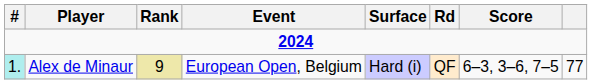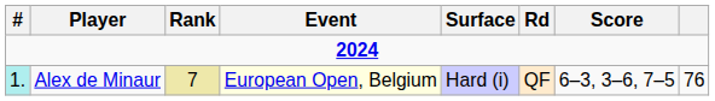Alex de Minaur | Rank: 9 -> 7
Alex de Minaur | Event: no background -> lightyellow background
Alex de Minaur | column 8: 77 -> 76
